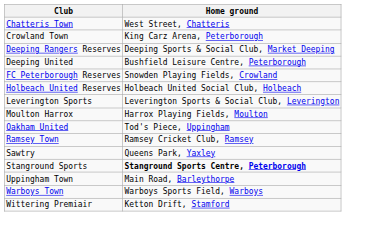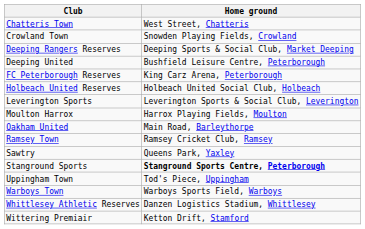Crowland Town | Home ground: King Carz Arena, Peterborough -> Snowden Playing Fields, Crowland
FC Peterborough Reserves | Home ground: Snowden Playing Fields, Crowland -> King Carz Arena, Peterborough
Oakham United | Home ground: Tod's Piece, Uppingham -> Main Road, Barleythorpe
Uppingham Town | Home ground: Main Road, Barleythorpe -> Tod's Piece, Uppingham
+ row: Whittlesey Athletic Reserves | Danzen Logistics Stadium, Whittlesey
